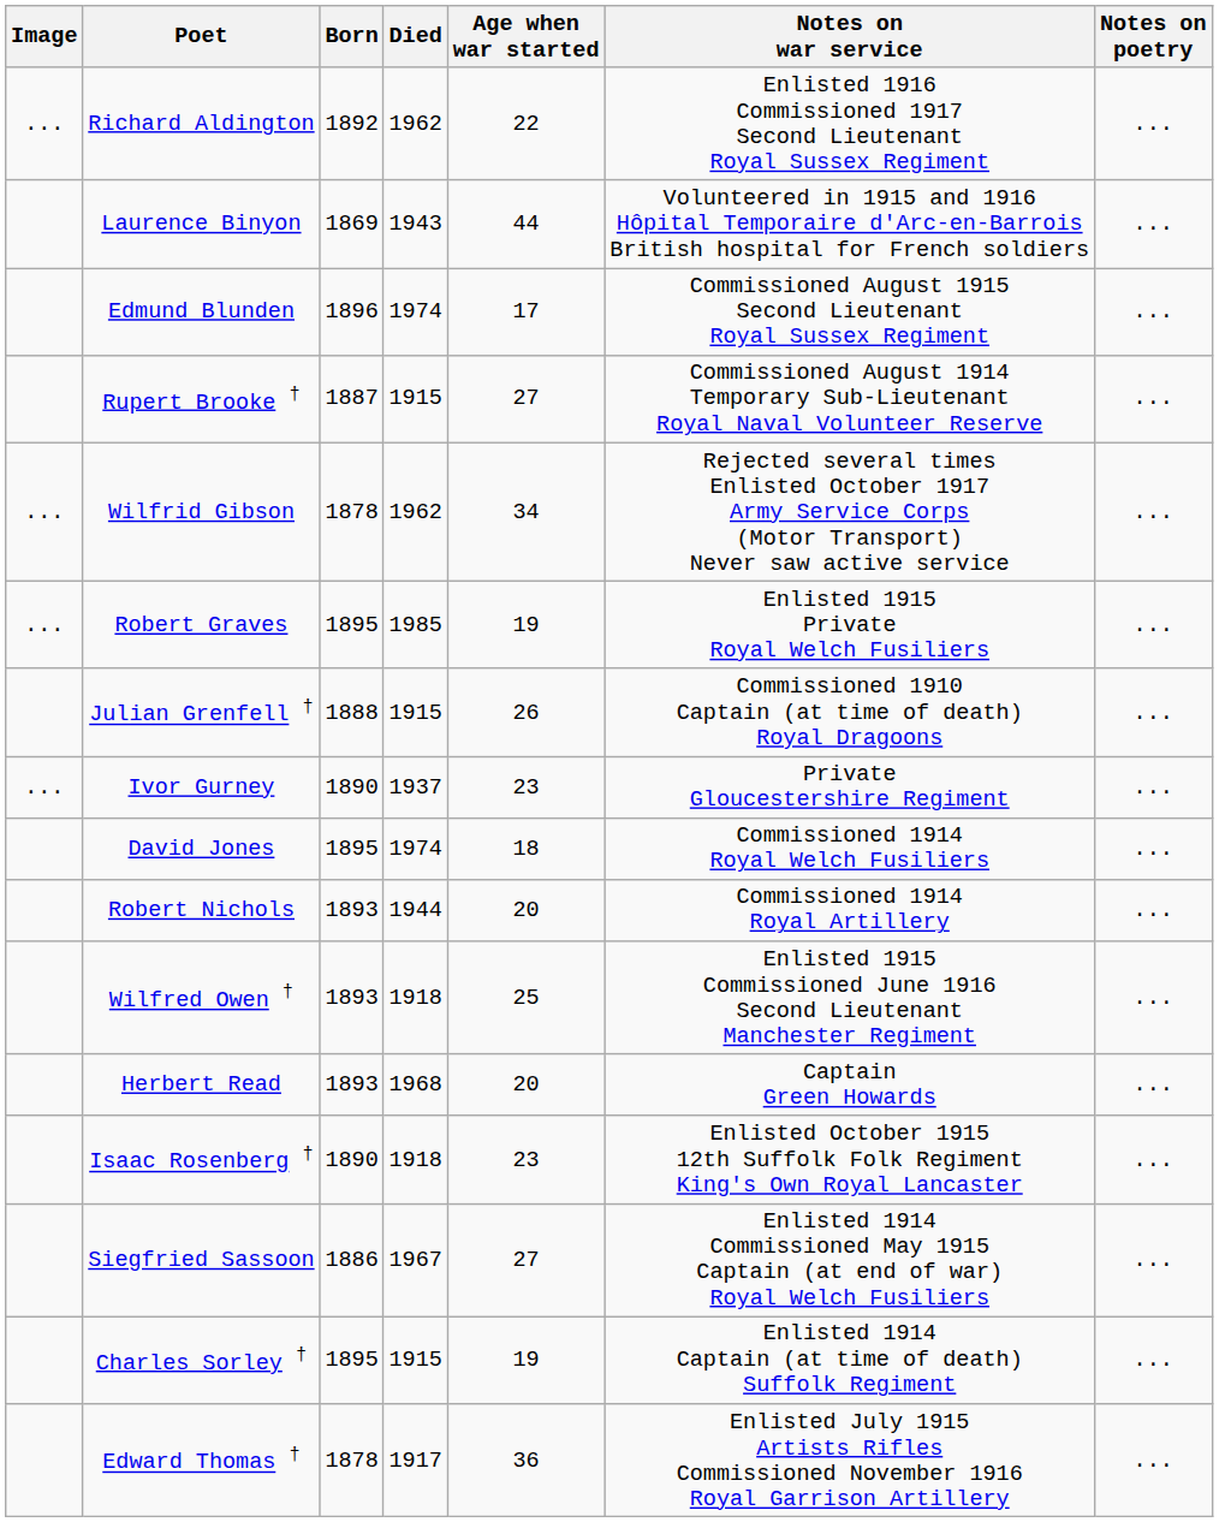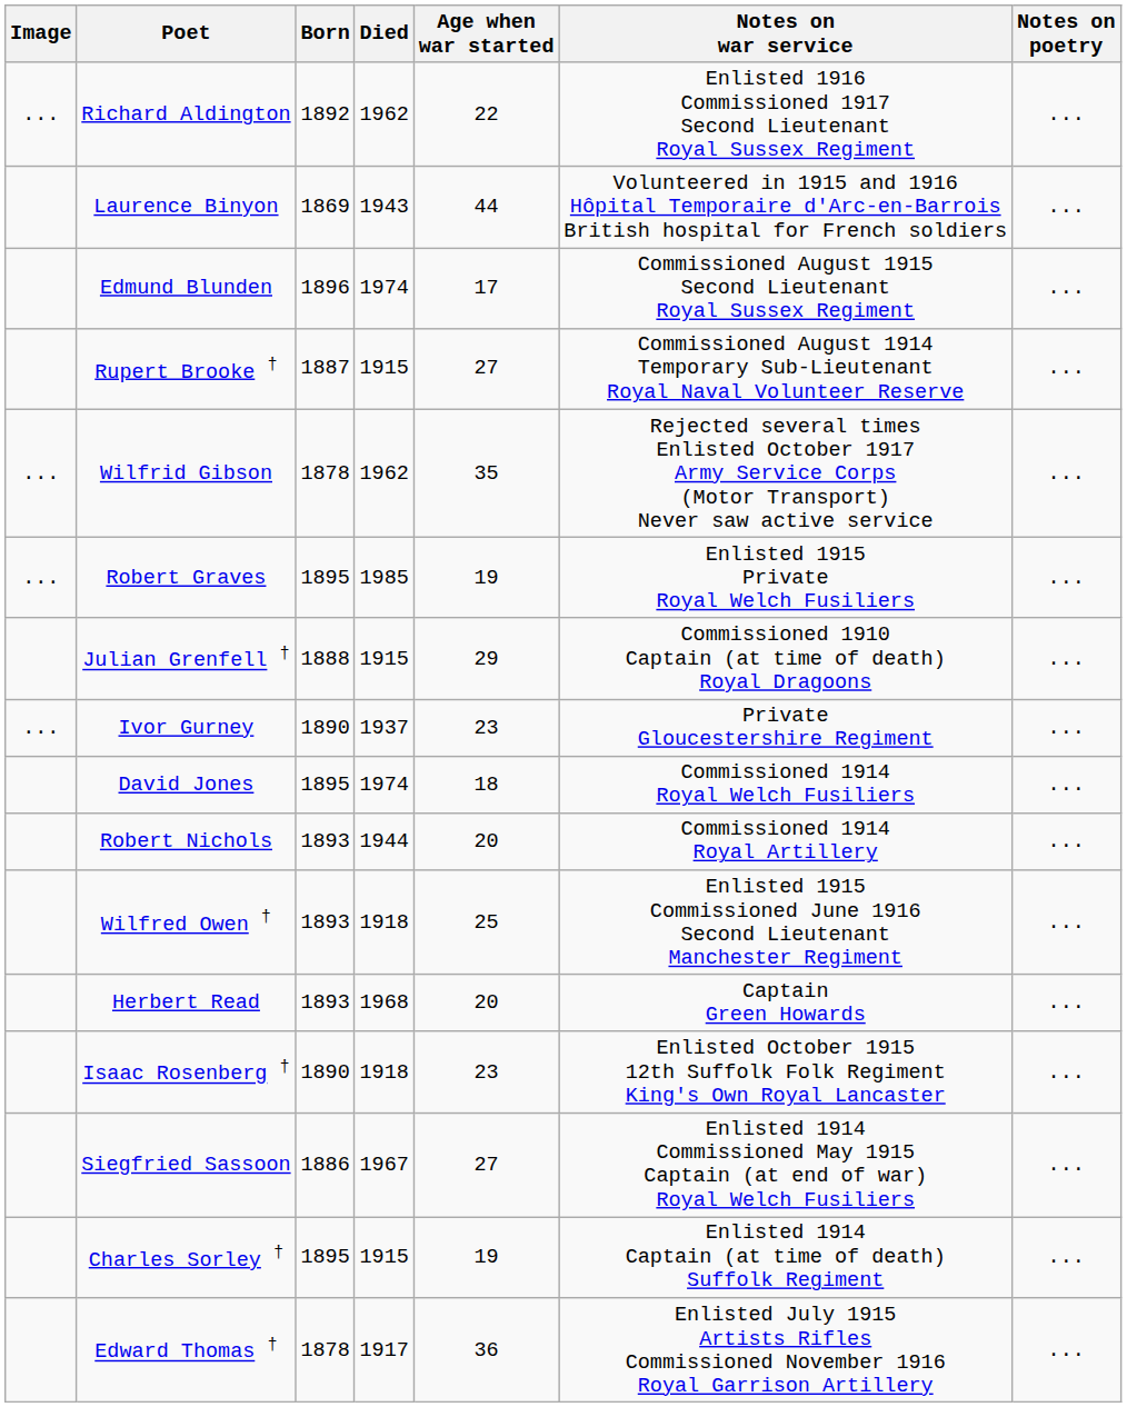Wilfrid Gibson | Age when war started: 34 -> 35
Julian Grenfell † | Age when war started: 26 -> 29
